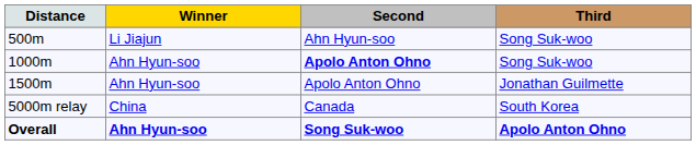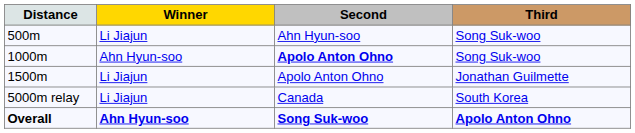1500m | Winner: Ahn Hyun-soo -> Li Jiajun
5000m relay | Winner: China -> Li Jiajun
